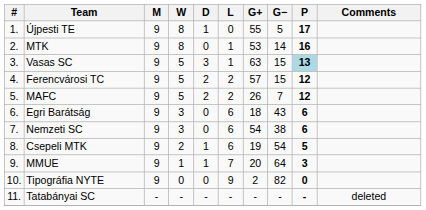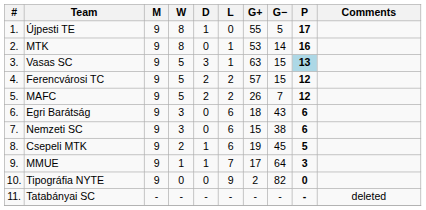Nemzeti SC | G+: 54 -> 15
Csepeli MTK | G−: 54 -> 45
MMUE | G+: 20 -> 17
